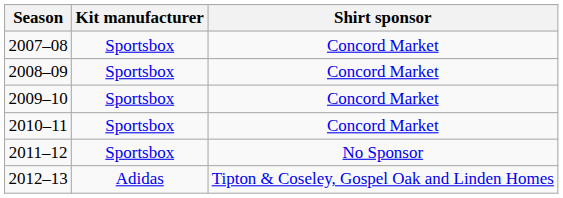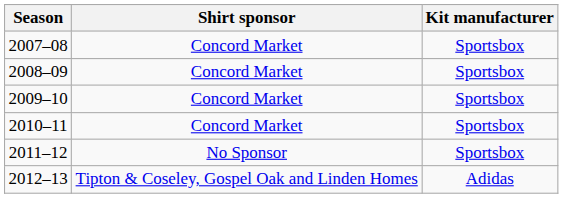columns swapped: Kit manufacturer <-> Shirt sponsor
